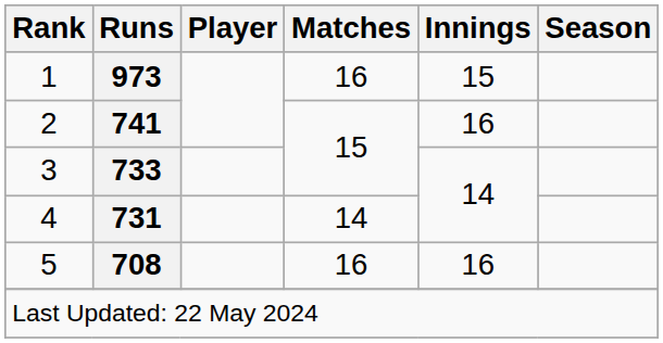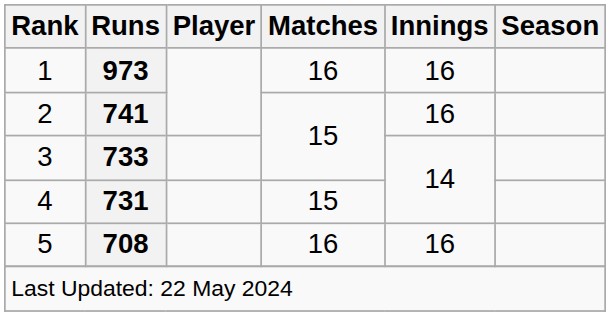1 | Innings: 15 -> 16
4 | Matches: 14 -> 15
